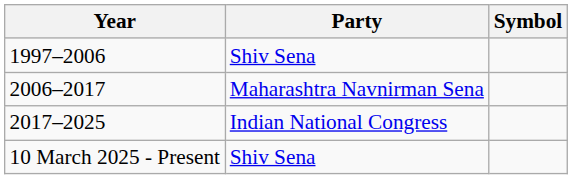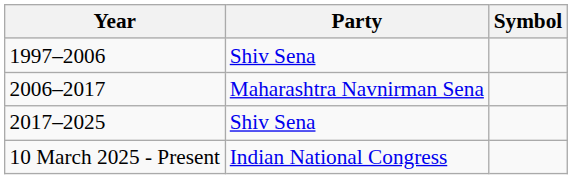2017–2025 | Party: Indian National Congress -> Shiv Sena
10 March 2025 - Present | Party: Shiv Sena -> Indian National Congress
